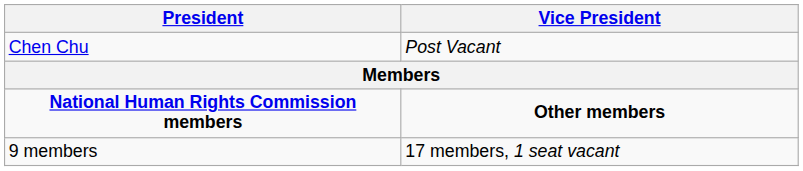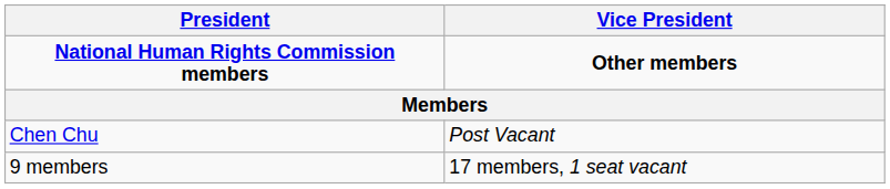rows swapped: Chen Chu <-> National Human Rights Commission members
